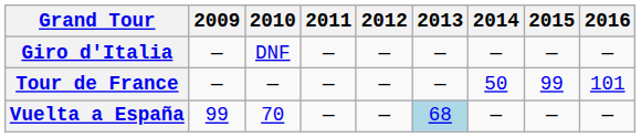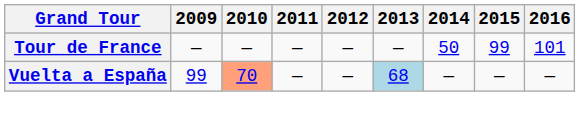- row: Giro d'Italia | — | DNF | — | — | — | — | — | —
Vuelta a España | 2010: no background -> lightsalmon background
